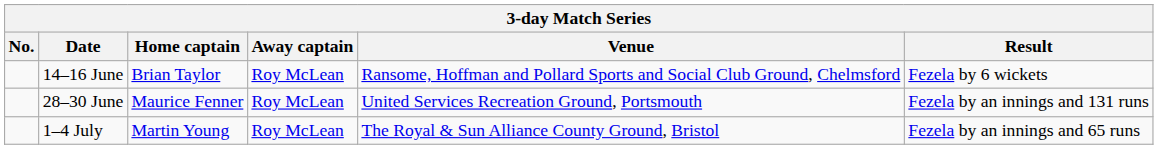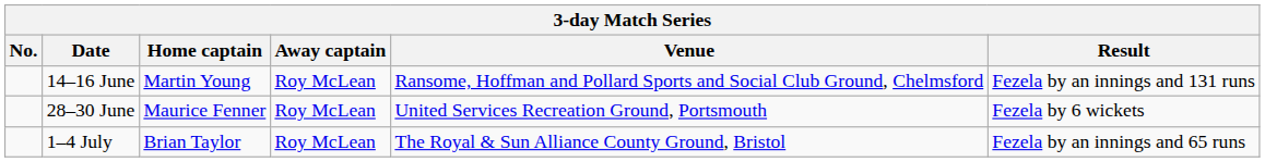14–16 June | Home captain: Brian Taylor -> Martin Young
14–16 June | Result: Fezela by 6 wickets -> Fezela by an innings and 131 runs
28–30 June | Result: Fezela by an innings and 131 runs -> Fezela by 6 wickets
1–4 July | Home captain: Martin Young -> Brian Taylor
